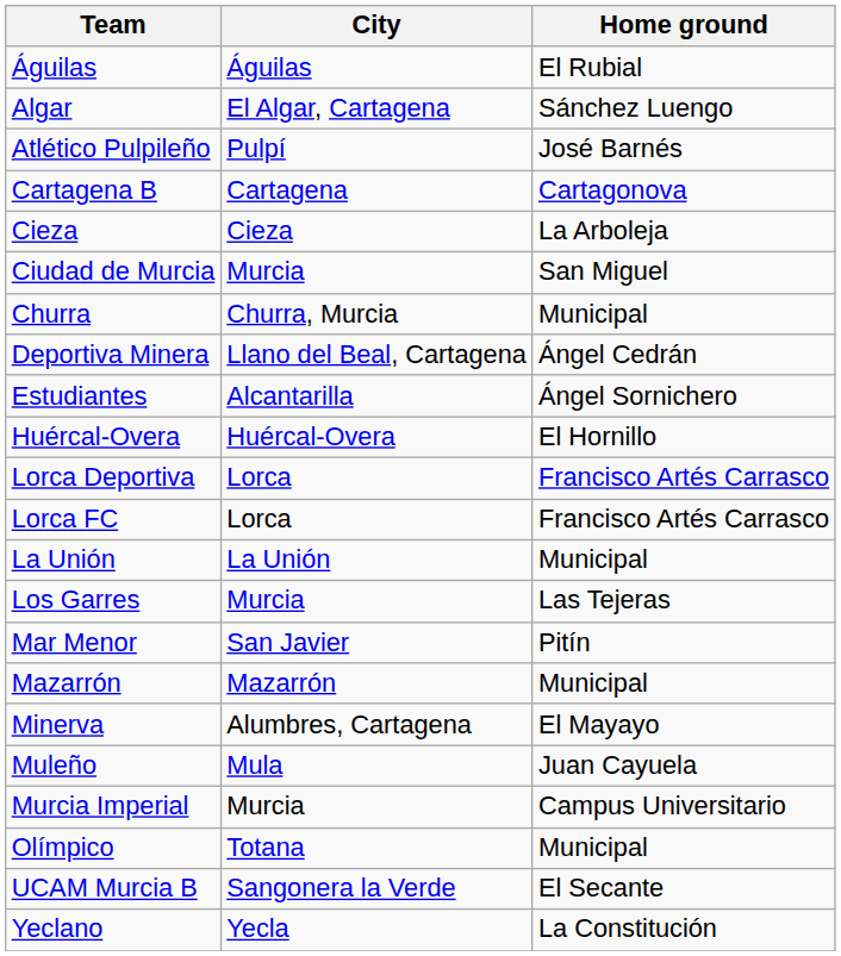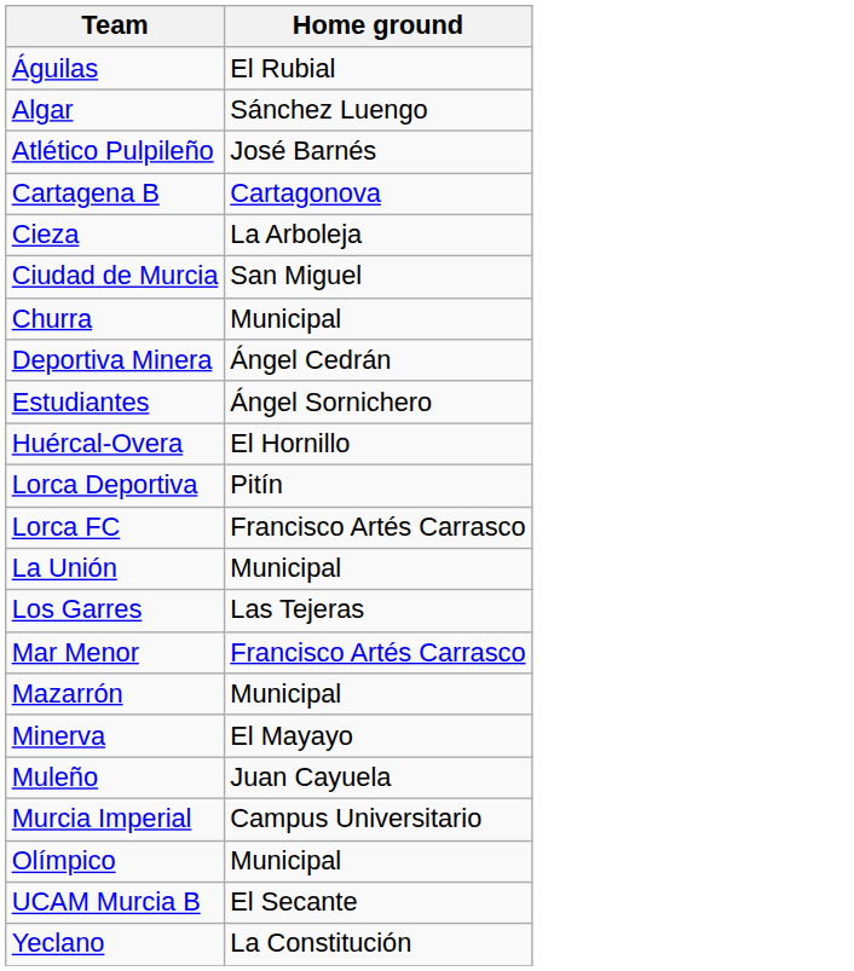- column: City | Águilas | El Algar, Cartagena | Pulpí | Cartagena | Cieza | Murcia | Churra, Murcia | Llano del Beal, Cartagena | Alcantarilla | Huércal-Overa | Lorca | Lorca | La Unión | Murcia | San Javier | Mazarrón | Alumbres, Cartagena | Mula | Murcia | Totana | Sangonera la Verde | Yecla
Lorca Deportiva | Home ground: Francisco Artés Carrasco -> Pitín
Mar Menor | Home ground: Pitín -> Francisco Artés Carrasco
